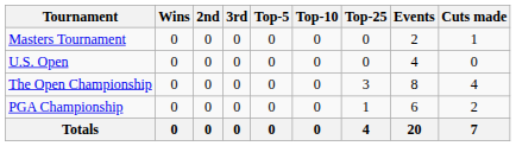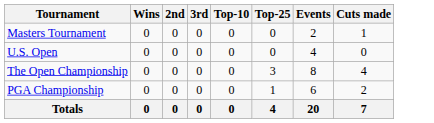- column: Top-5 | 0 | 0 | 0 | 0 | 0
